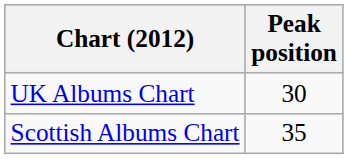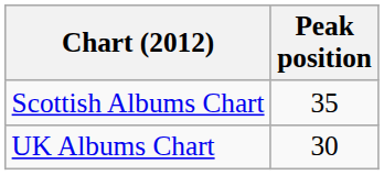rows swapped: UK Albums Chart <-> Scottish Albums Chart
